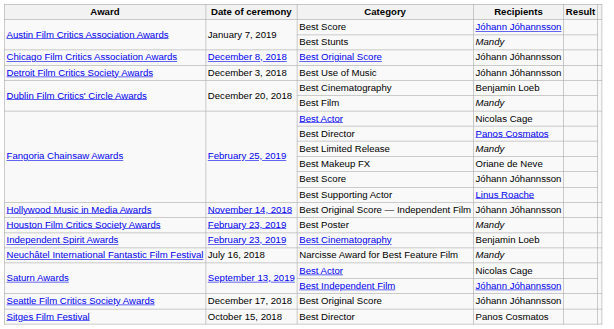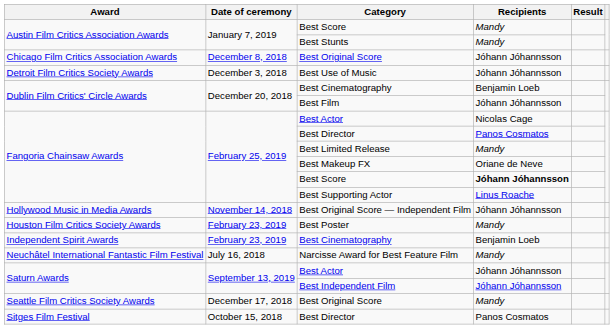Austin Film Critics Association Awards / Best Score | Recipients: Jóhann Jóhannsson -> Mandy
Best Film | Recipients: Mandy -> Jóhann Jóhannsson
Fangoria Chainsaw Awards / Best Score | Recipients: normal -> bold
Saturn Awards / Best Actor | Recipients: Nicolas Cage -> Jóhann Jóhannsson
Seattle Film Critics Society Awards / Best Original Score | Recipients: Jóhann Jóhannsson -> Mandy
